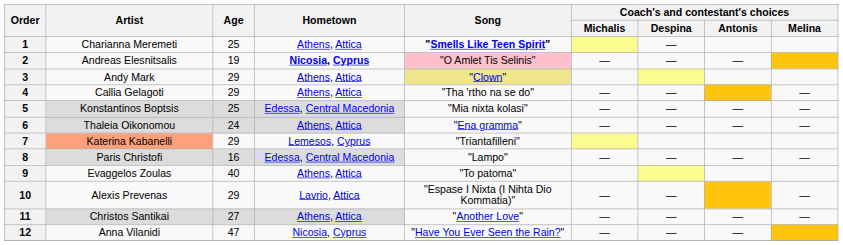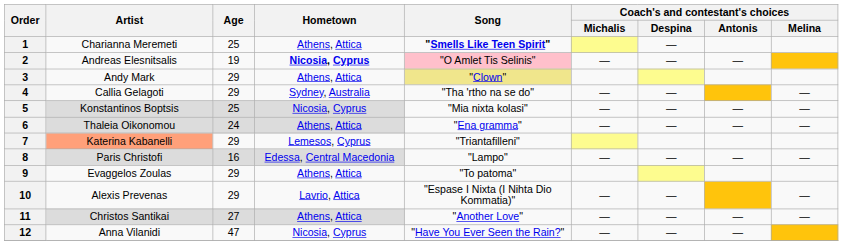4 | Hometown: Athens, Attica -> Sydney, Australia
5 | Hometown: Edessa, Central Macedonia -> Nicosia, Cyprus
9 | Age: 40 -> 29
